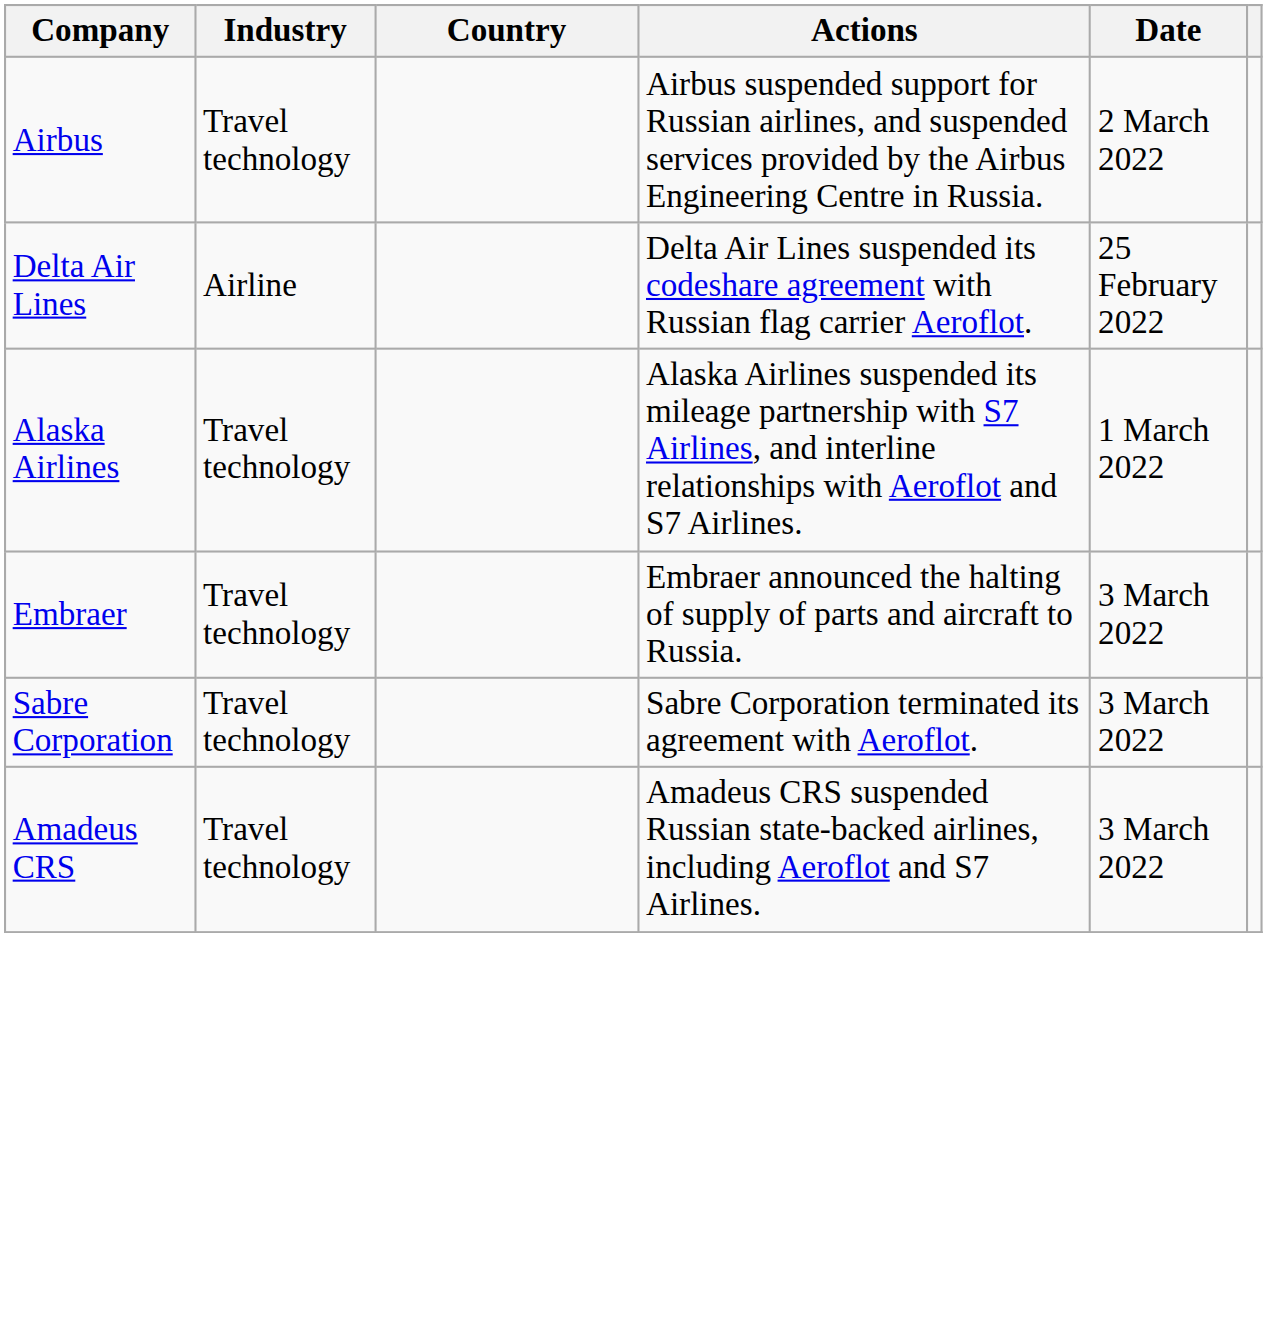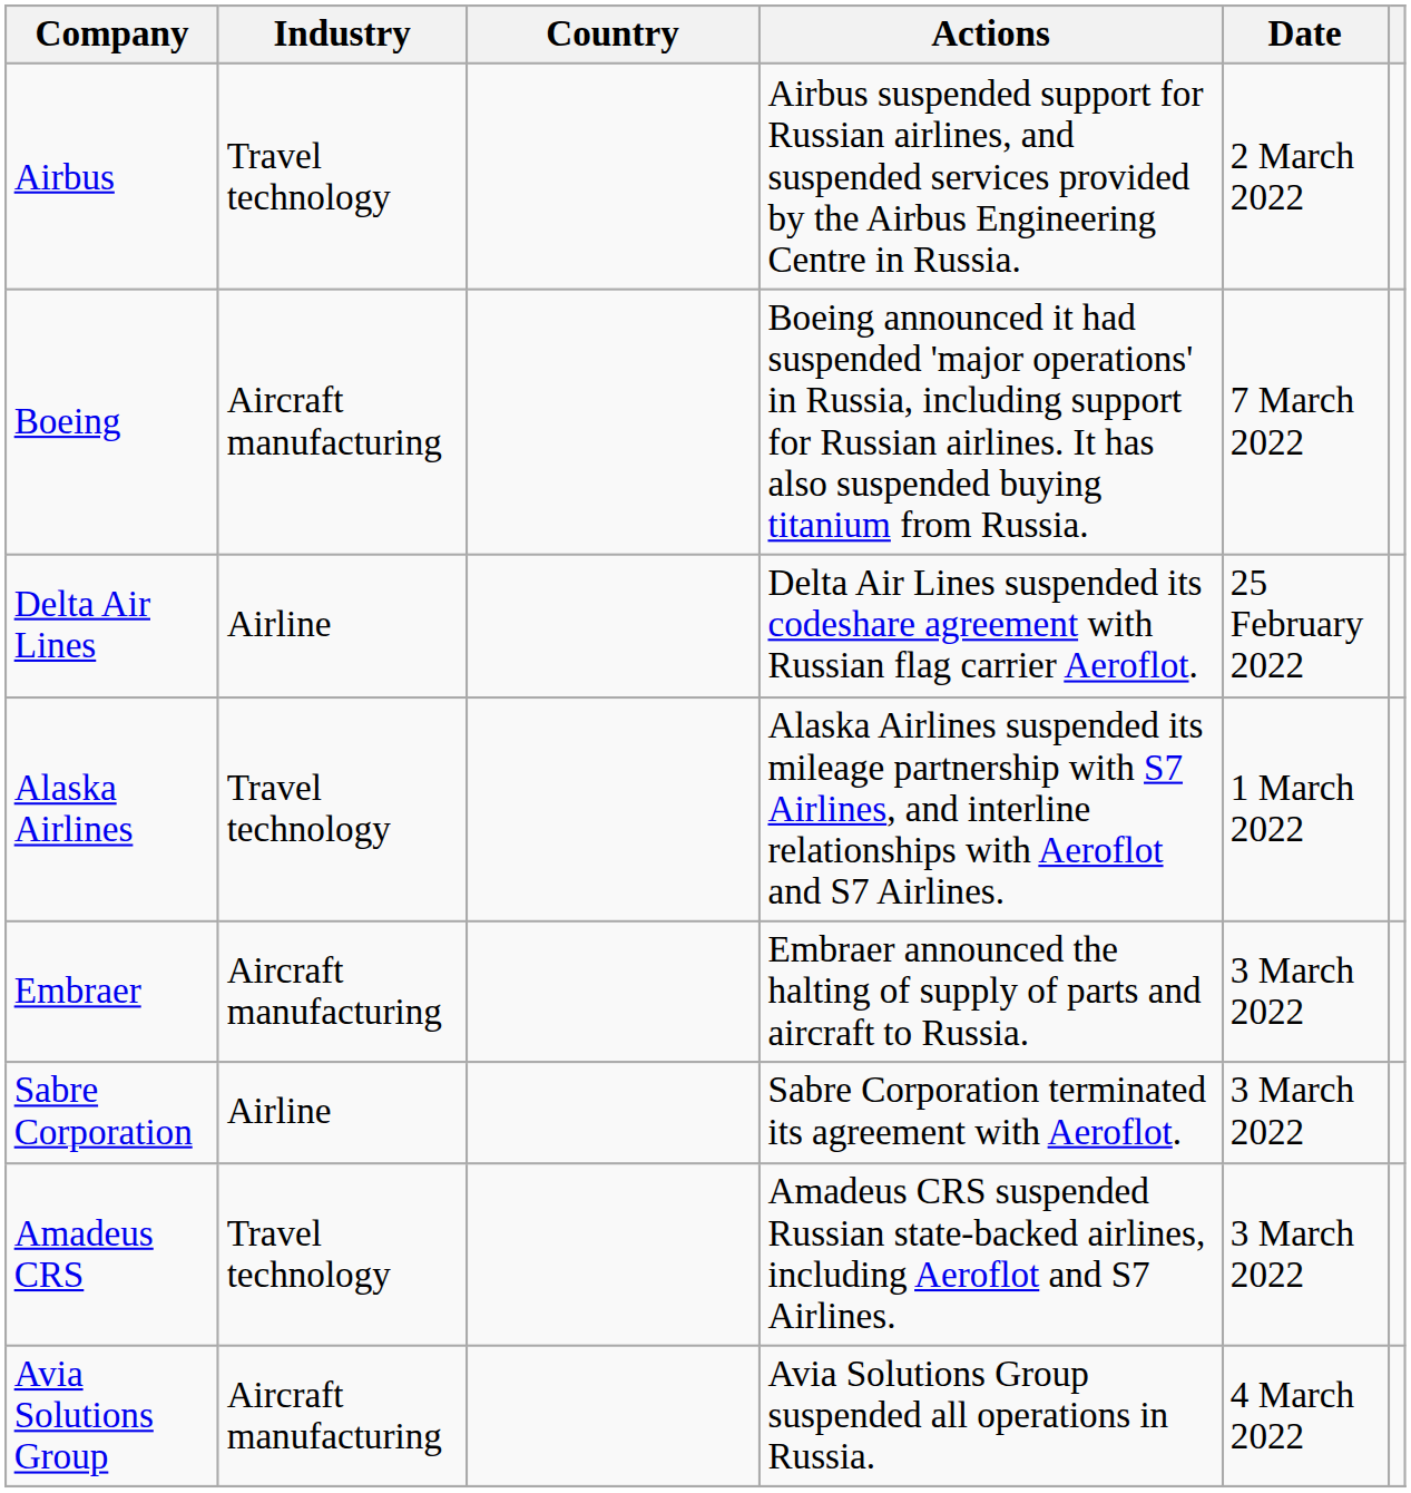+ row: Boeing | Aircraft manufacturing | Boeing announced it had suspended 'major operations' in Russia, including support for Russian airlines. It has also suspended buying titanium from Russia. | 7 March 2022
Embraer | Industry: Travel technology -> Aircraft manufacturing
Sabre Corporation | Industry: Travel technology -> Airline
+ row: Avia Solutions Group | Aircraft manufacturing | Avia Solutions Group suspended all operations in Russia. | 4 March 2022
